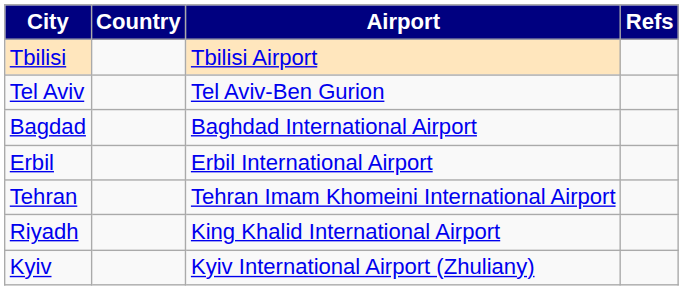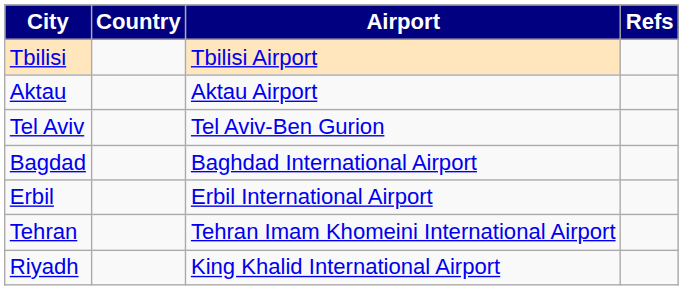+ row: Aktau | Aktau Airport
- row: Kyiv | Kyiv International Airport (Zhuliany)
